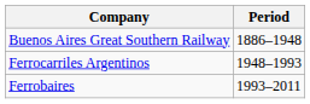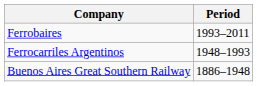rows swapped: Buenos Aires Great Southern Railway <-> Ferrobaires
